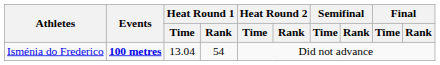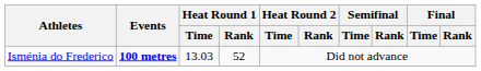Isménia do Frederico | Heat Round 1 / Time: 13.04 -> 13.03
Isménia do Frederico | Heat Round 1 / Rank: 54 -> 52
